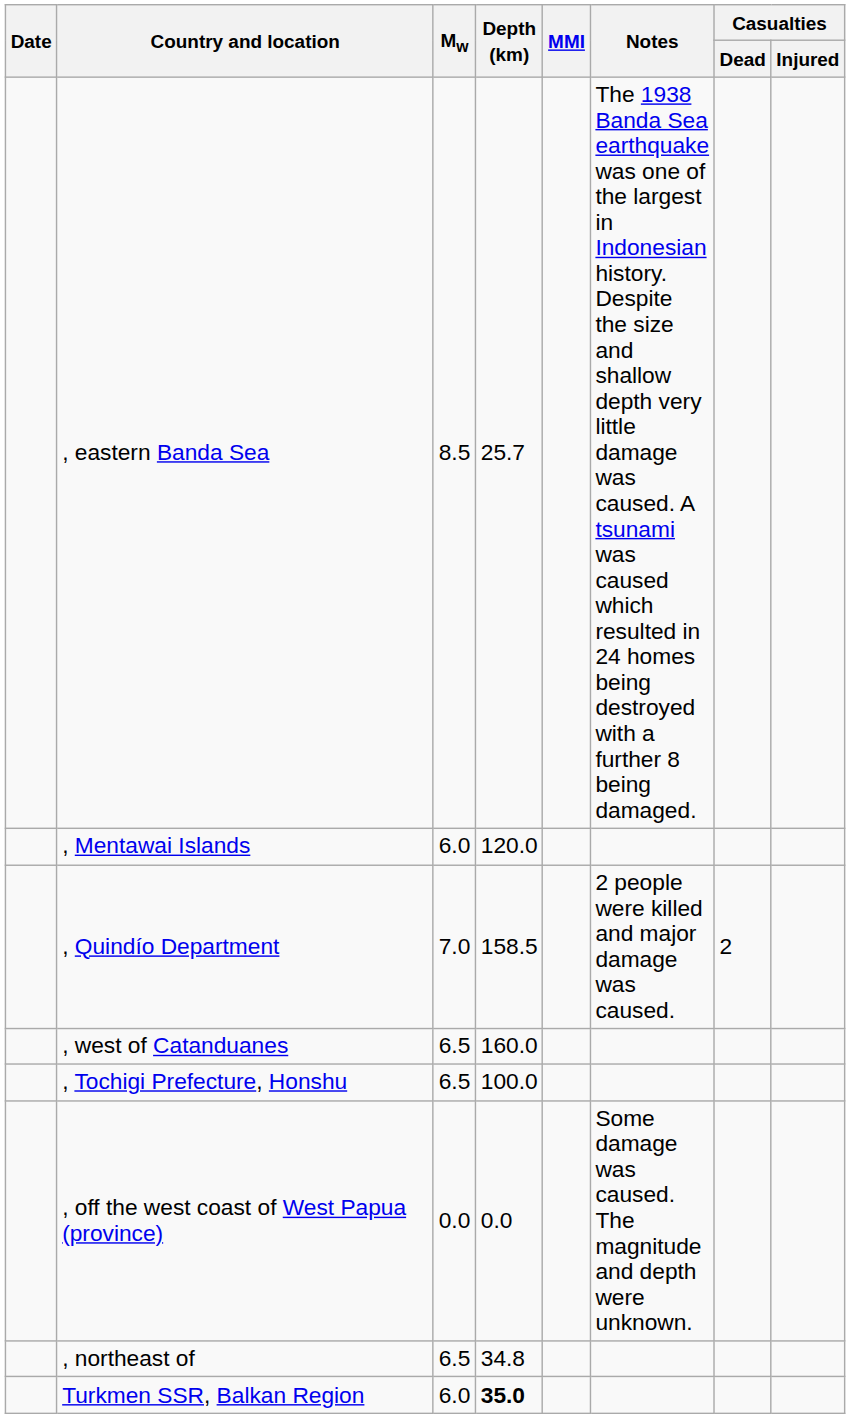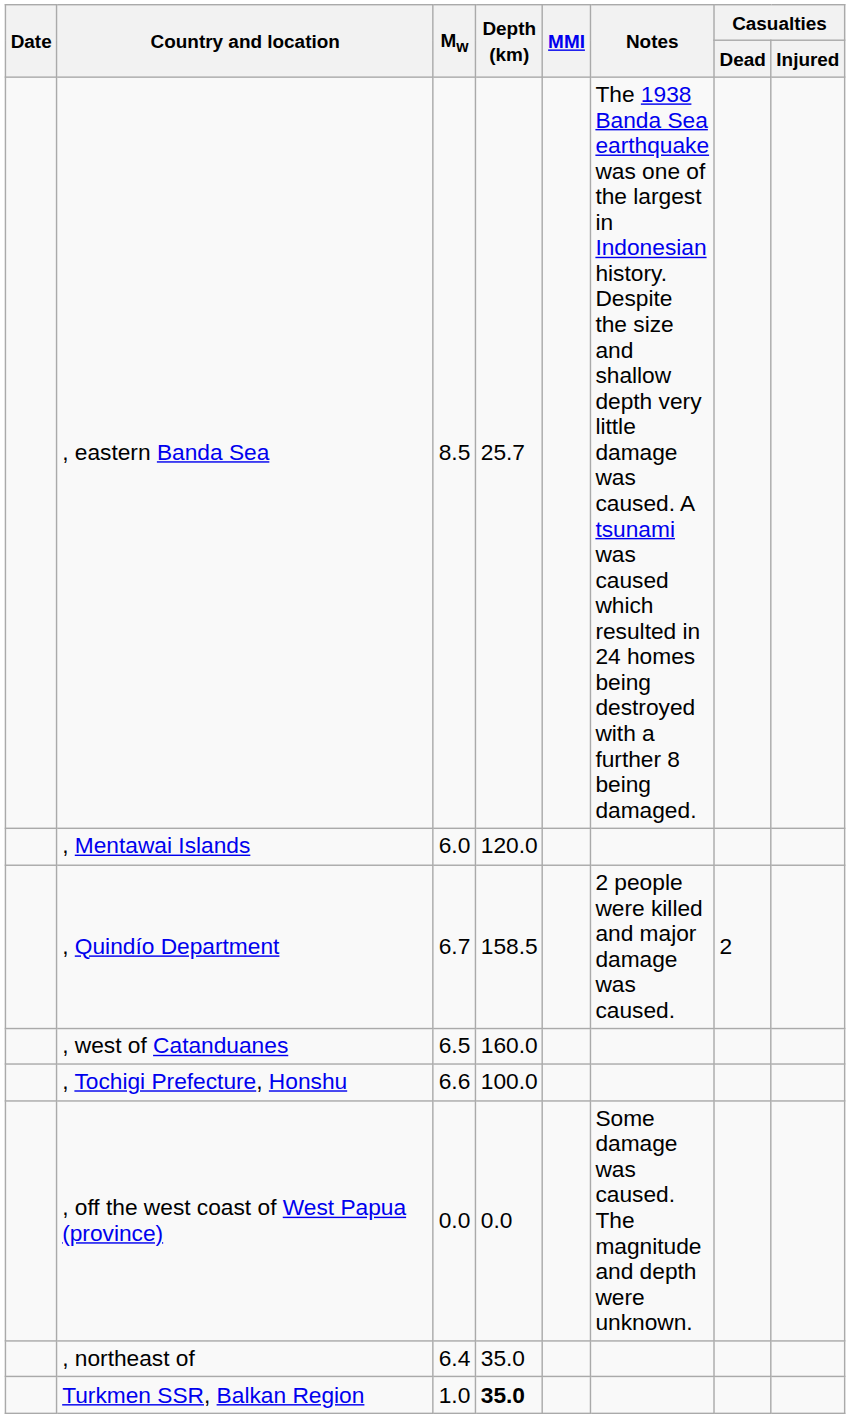, Quindío Department | Mw: 7.0 -> 6.7
, Tochigi Prefecture, Honshu | Mw: 6.5 -> 6.6
, northeast of | Mw: 6.5 -> 6.4
, northeast of | Depth (km): 34.8 -> 35.0
Turkmen SSR, Balkan Region | Mw: 6.0 -> 1.0
